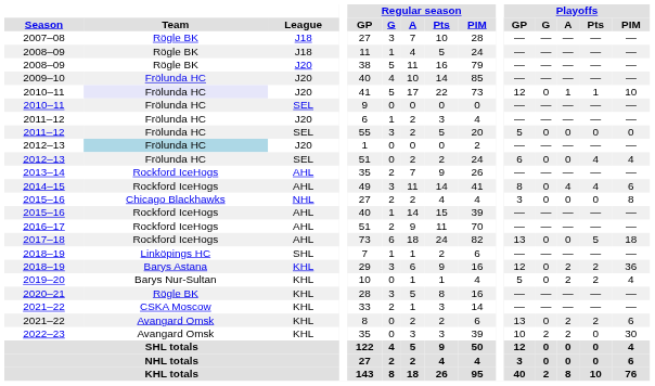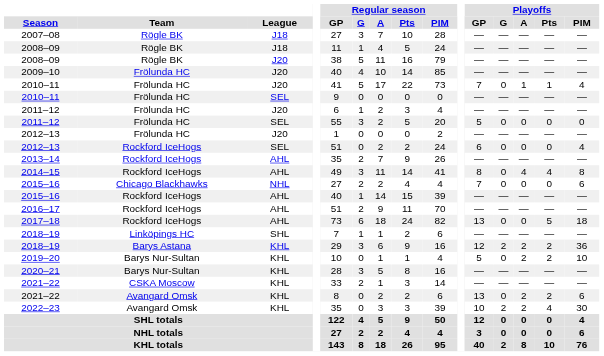2010–11 / J20 | Team: lavender background -> no background
2010–11 / J20 | Playoffs / GP: 12 -> 7
2010–11 / J20 | Playoffs / PIM: 10 -> 4
2012–13 / J20 | Team: lightblue background -> no background
2012–13 / SEL | Team: Frölunda HC -> Rockford IceHogs
2012–13 / SEL | Playoffs / Pts: 4 -> 0
2014–15 | Playoffs / PIM: 6 -> 8
2015–16 / NHL | Playoffs / GP: 3 -> 7
2015–16 / NHL | Playoffs / PIM: 8 -> 6
2018–19 / KHL | Playoffs / G: 0 -> 2
2019–20 | Playoffs / PIM: 4 -> 10
2020–21 | Team: Rögle BK -> Barys Nur-Sultan
2022–23 | Playoffs / Pts: 0 -> 4
